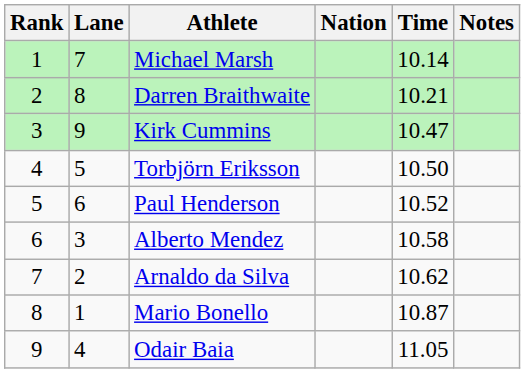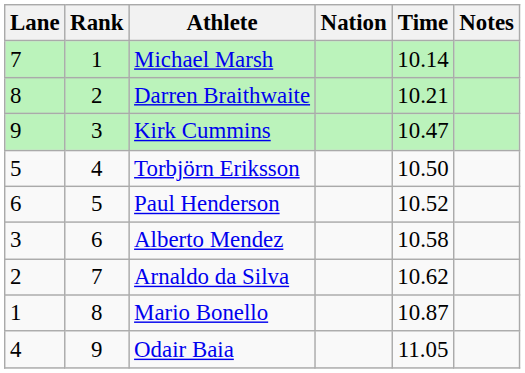columns swapped: Rank <-> Lane
